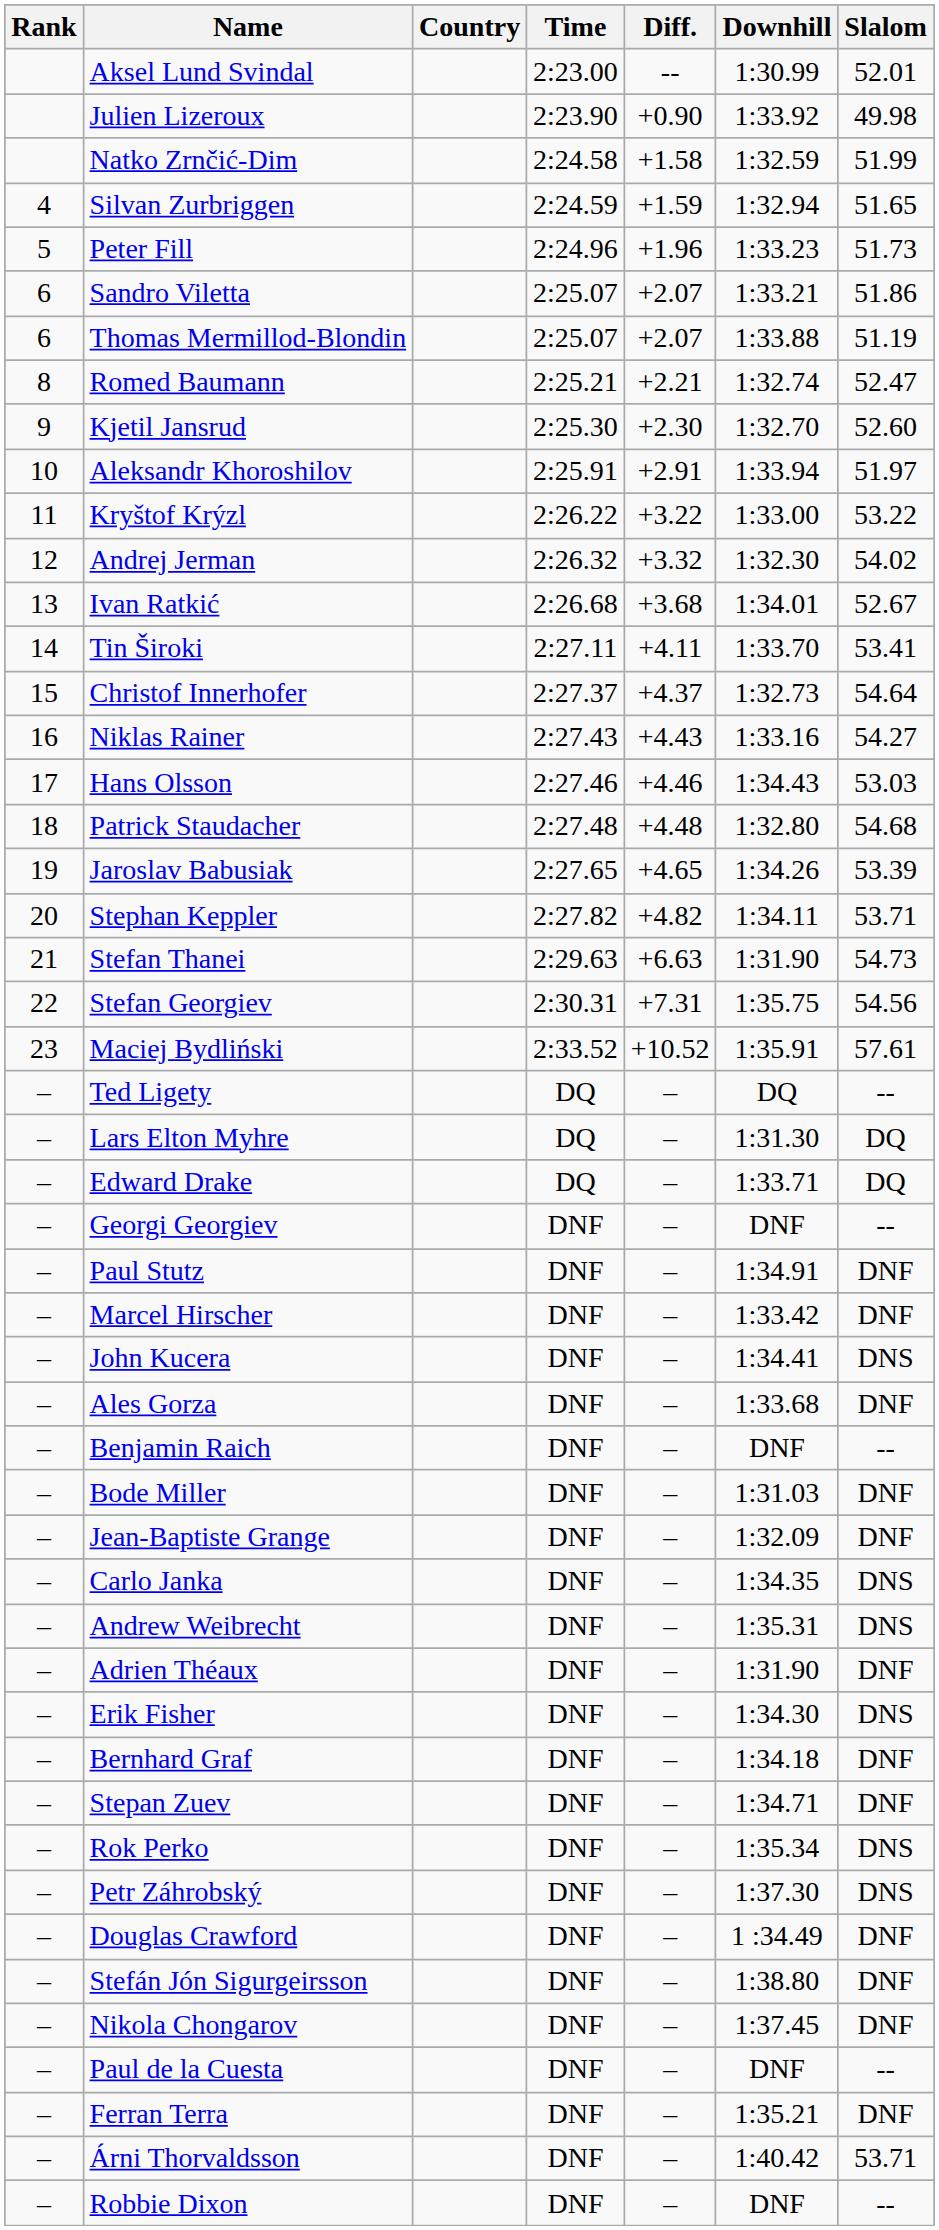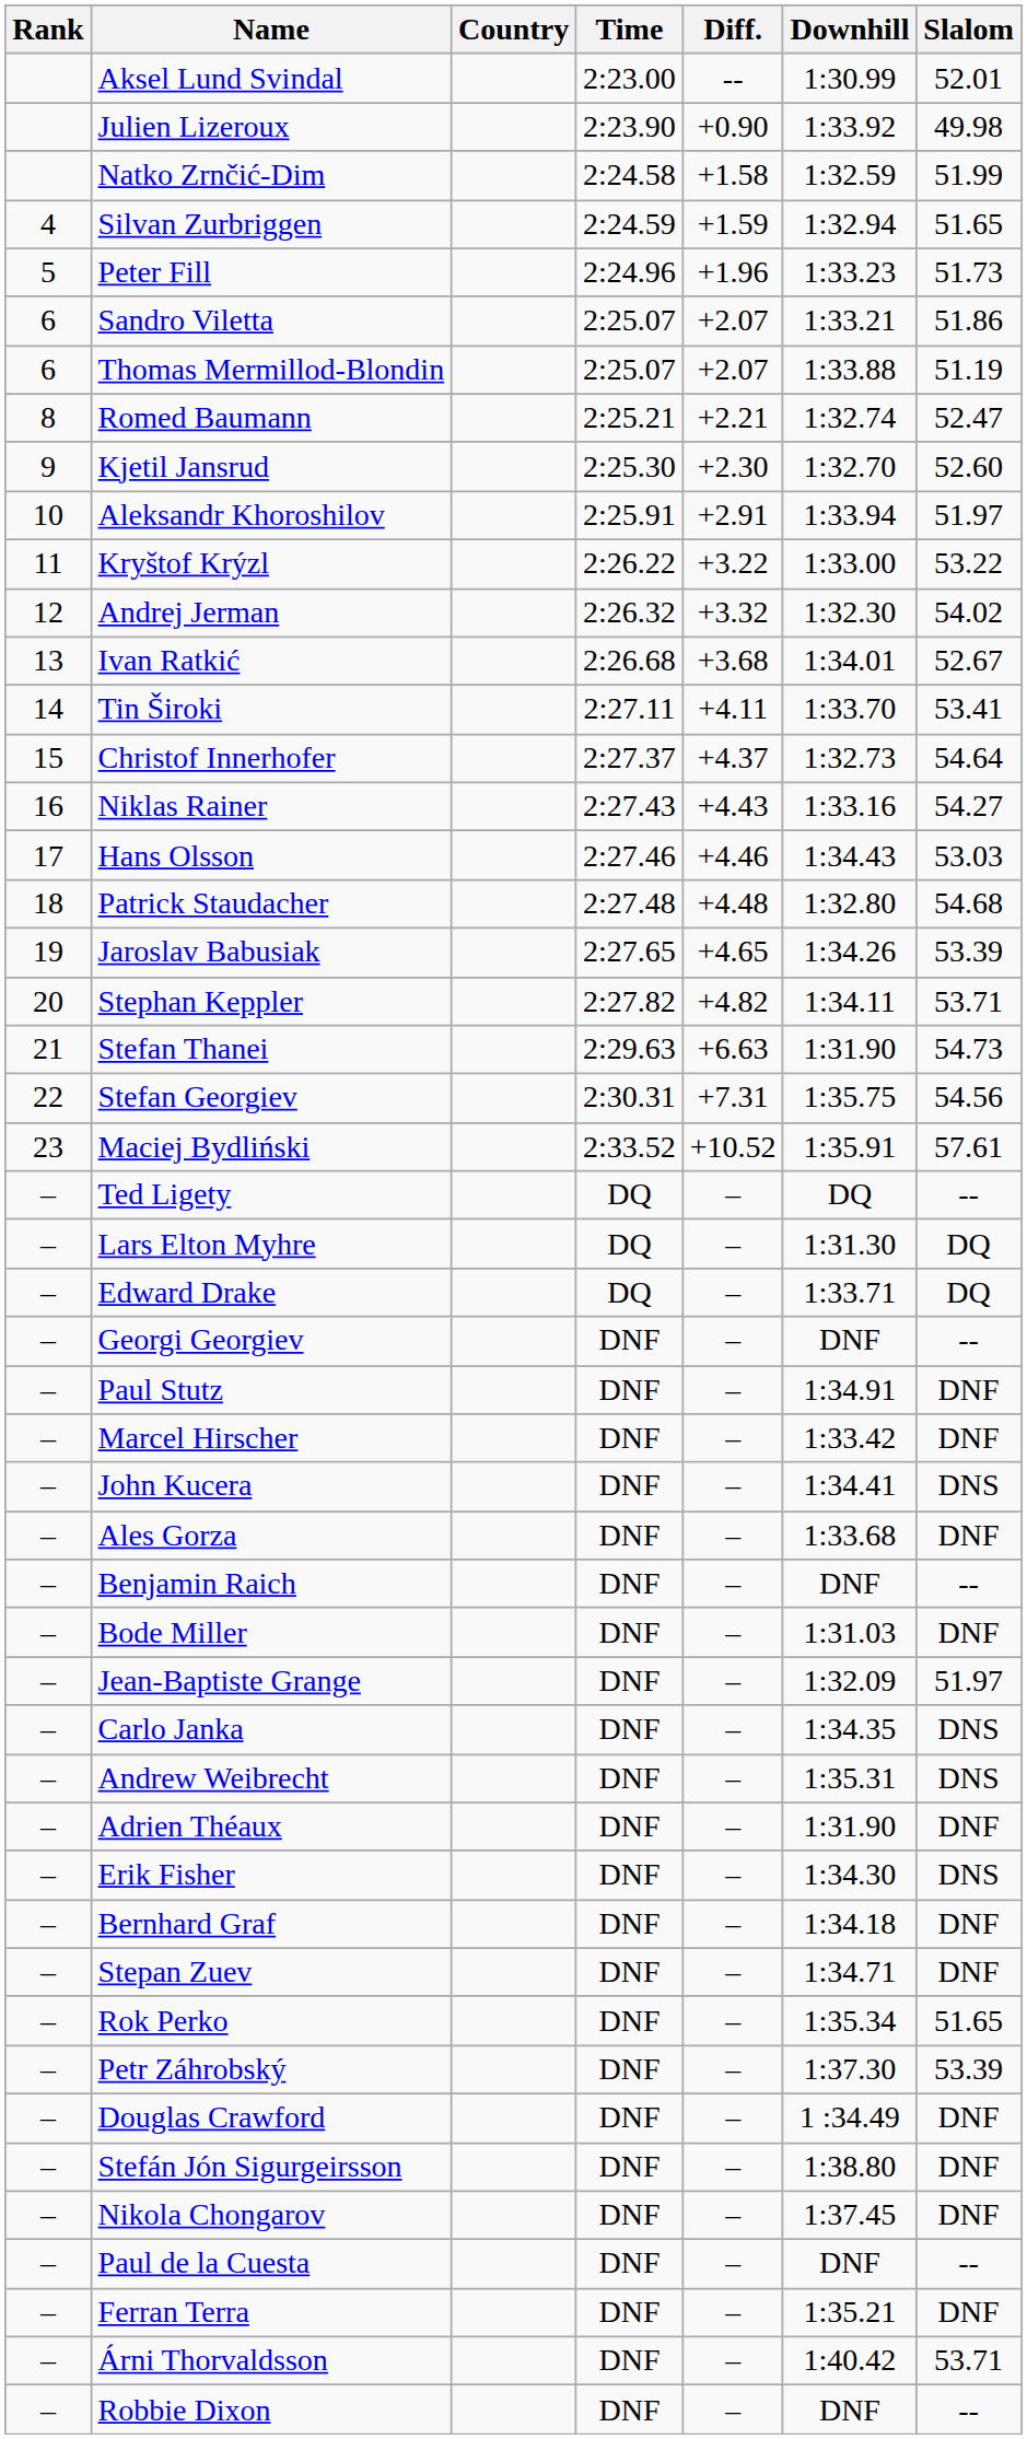Jean-Baptiste Grange | Slalom: DNF -> 51.97
Rok Perko | Slalom: DNS -> 51.65
Petr Záhrobský | Slalom: DNS -> 53.39
